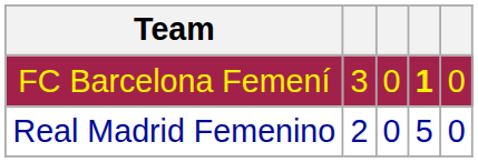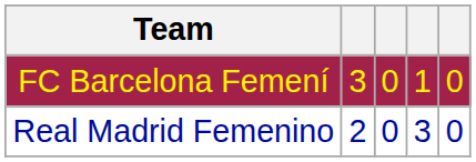FC Barcelona Femení | column 4: bold -> normal
Real Madrid Femenino | column 4: 5 -> 3
